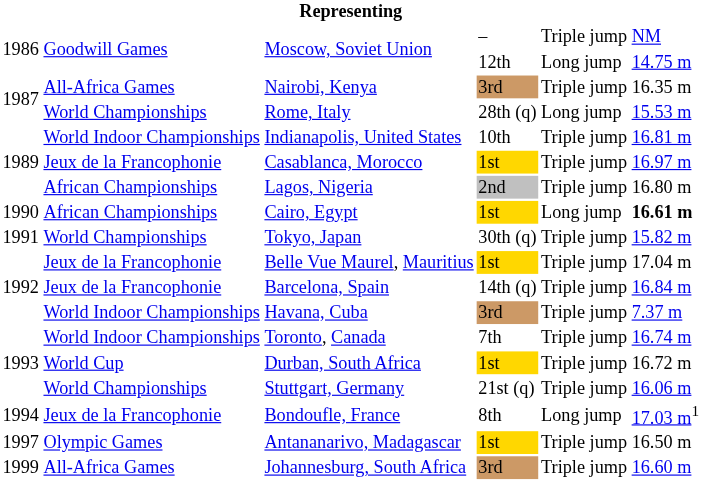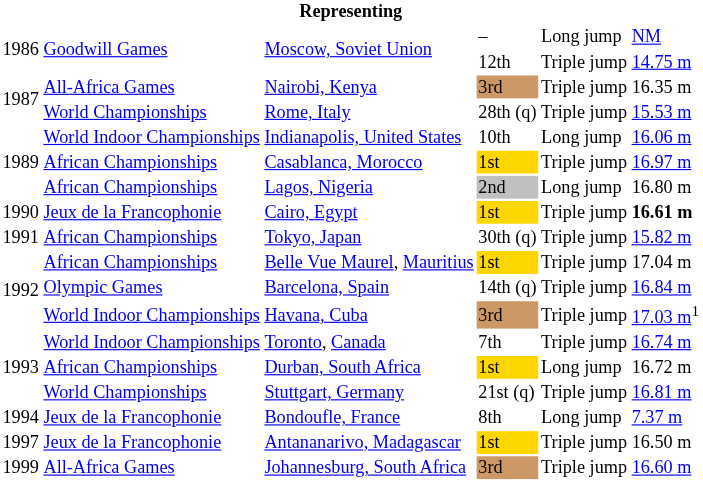Moscow, Soviet Union / – | column 5: Triple jump -> Long jump
Moscow, Soviet Union / 12th | column 5: Long jump -> Triple jump
Rome, Italy | column 5: Long jump -> Triple jump
Indianapolis, United States | column 5: Triple jump -> Long jump
Indianapolis, United States | column 6: 16.81 m -> 16.06 m
Casablanca, Morocco | column 2: Jeux de la Francophonie -> African Championships
Lagos, Nigeria | column 5: Triple jump -> Long jump
Cairo, Egypt | column 2: African Championships -> Jeux de la Francophonie
Cairo, Egypt | column 5: Long jump -> Triple jump
Tokyo, Japan | column 2: World Championships -> African Championships
Belle Vue Maurel, Mauritius | column 2: Jeux de la Francophonie -> African Championships
Barcelona, Spain | column 2: Jeux de la Francophonie -> Olympic Games
Havana, Cuba | column 6: 7.37 m -> 17.03 m1
Durban, South Africa | column 2: World Cup -> African Championships
Durban, South Africa | column 5: Triple jump -> Long jump
Stuttgart, Germany | column 6: 16.06 m -> 16.81 m
Bondoufle, France | column 6: 17.03 m1 -> 7.37 m
Antananarivo, Madagascar | column 2: Olympic Games -> Jeux de la Francophonie
